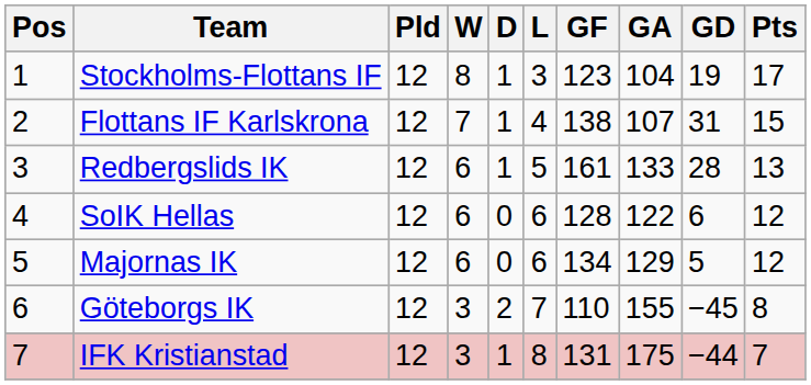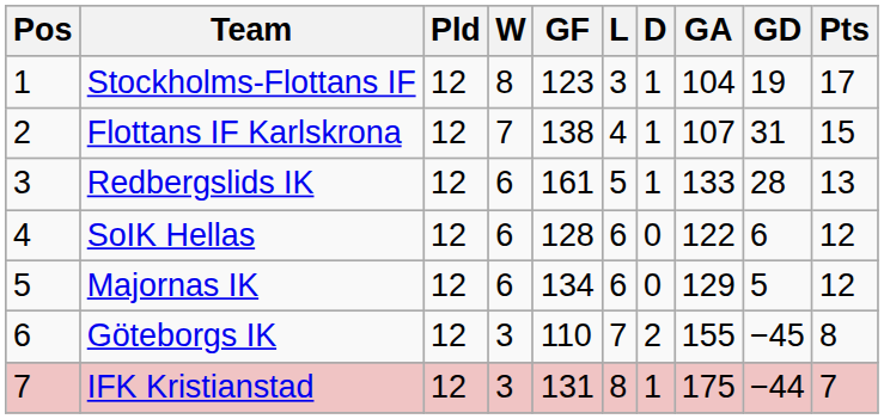columns swapped: D <-> GF
